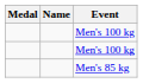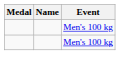- row: Men's 85 kg
